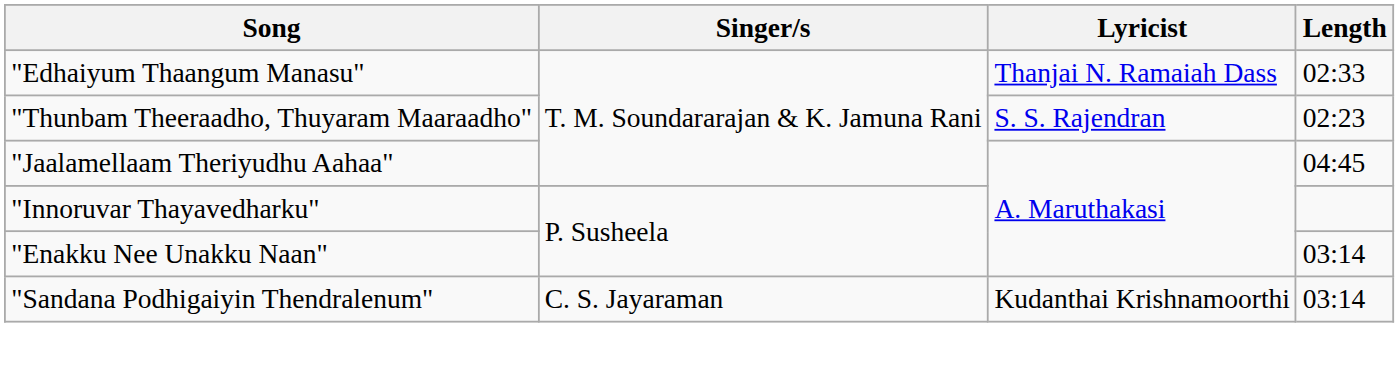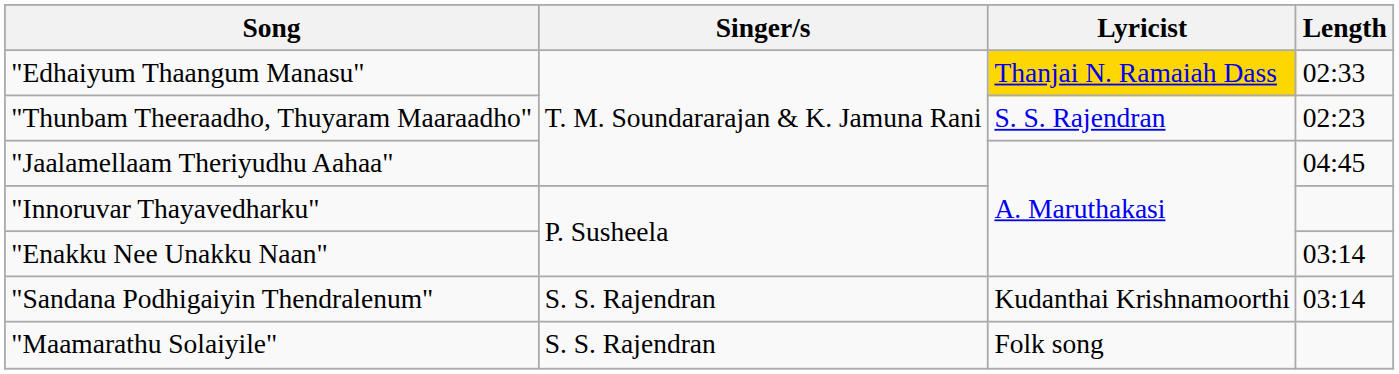"Edhaiyum Thaangum Manasu" | Lyricist: no background -> gold background
"Sandana Podhigaiyin Thendralenum" | Singer/s: C. S. Jayaraman -> S. S. Rajendran
+ row: "Maamarathu Solaiyile" | S. S. Rajendran | Folk song
